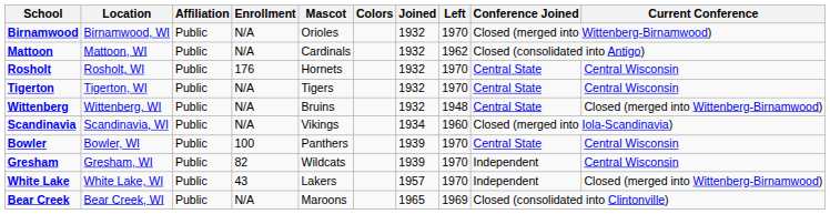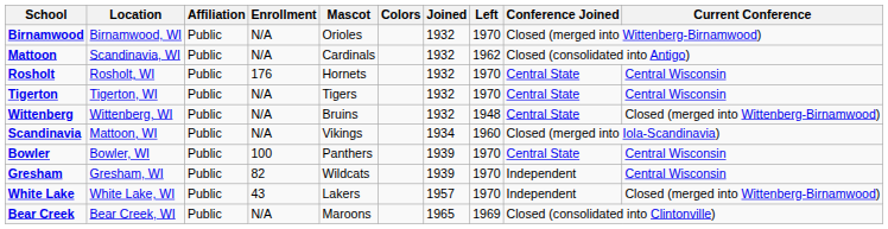Mattoon | Location: Mattoon, WI -> Scandinavia, WI
Scandinavia | Location: Scandinavia, WI -> Mattoon, WI
